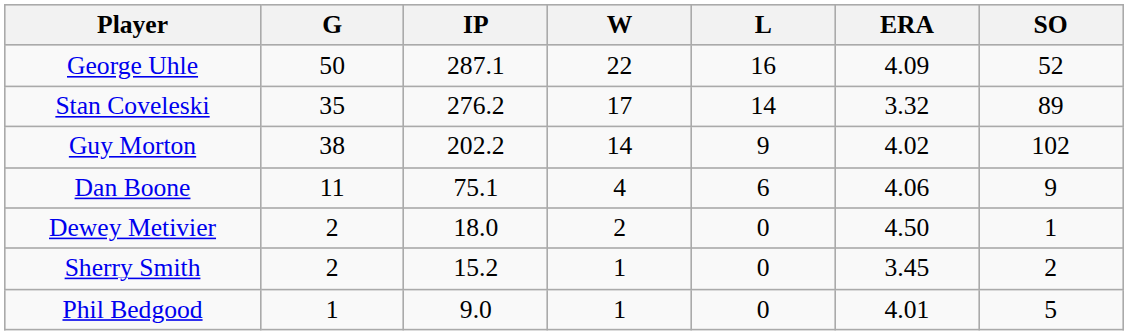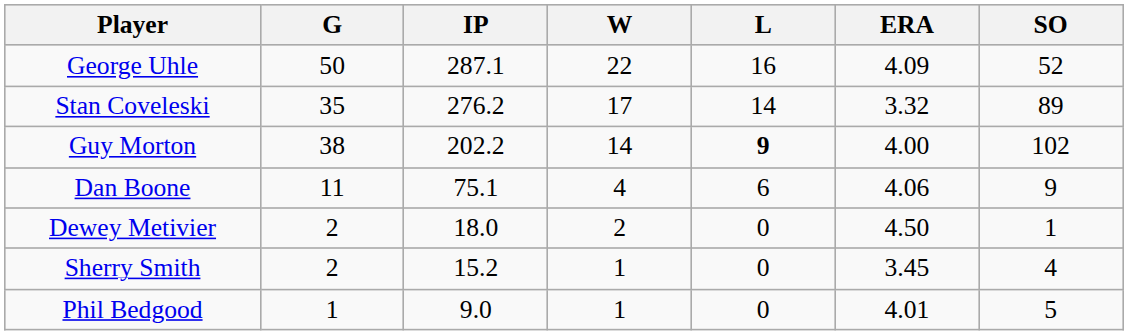Guy Morton | L: normal -> bold
Guy Morton | ERA: 4.02 -> 4.00
Sherry Smith | SO: 2 -> 4
